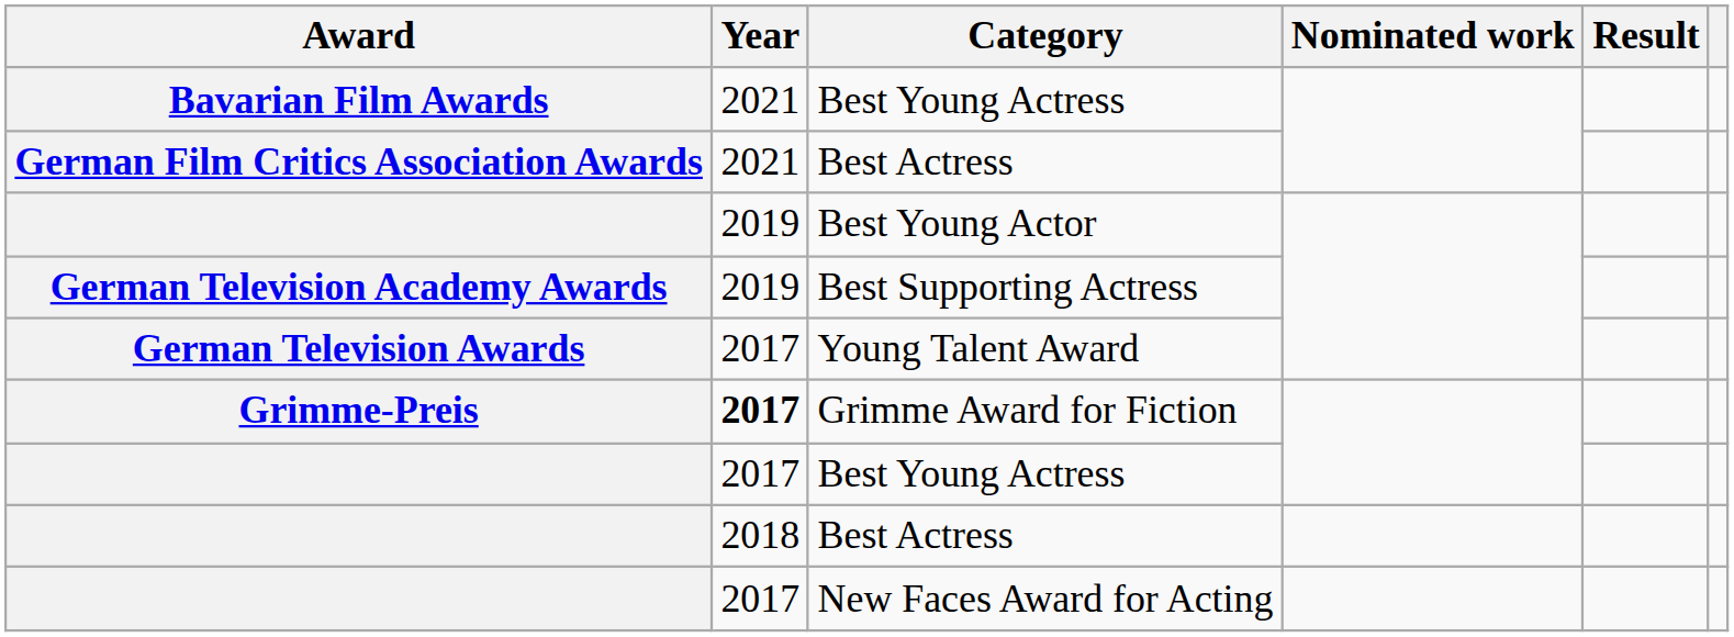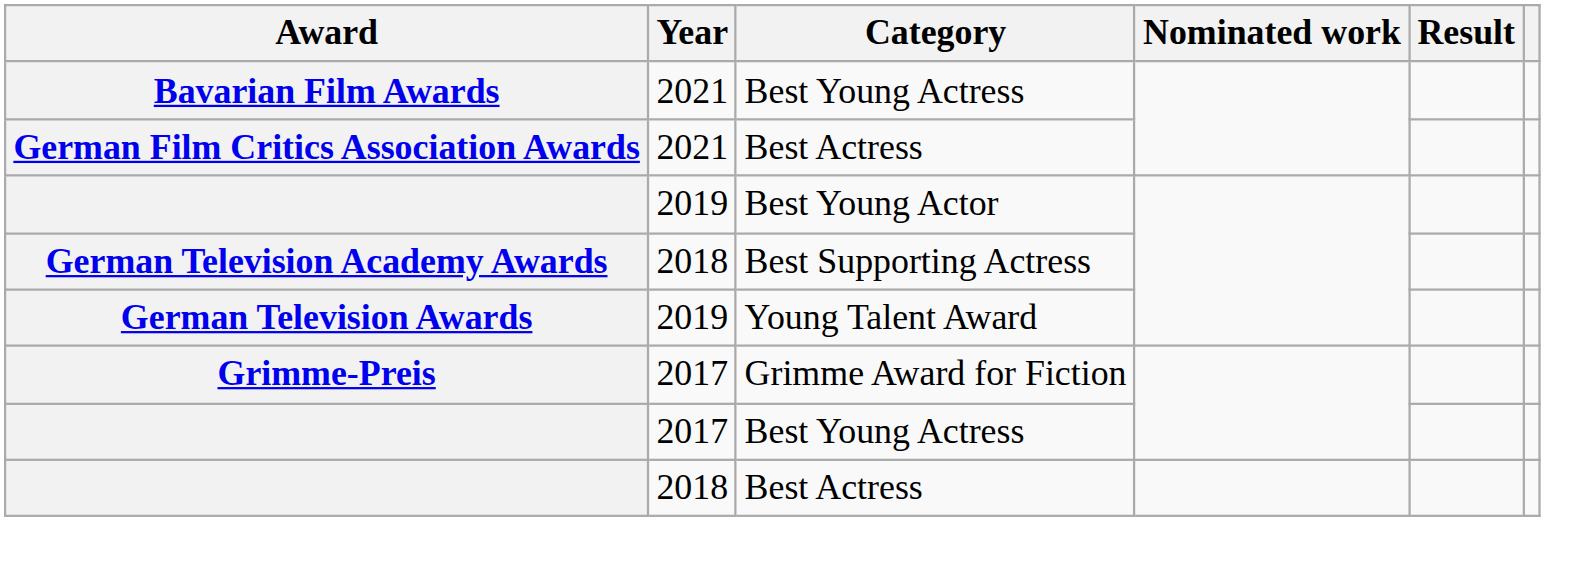Best Supporting Actress | Year: 2019 -> 2018
Young Talent Award | Year: 2017 -> 2019
Grimme Award for Fiction | Year: bold -> normal
- row: 2017 | New Faces Award for Acting
